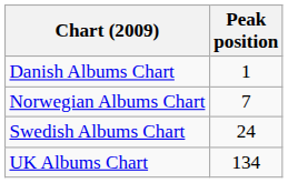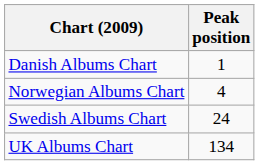Norwegian Albums Chart | Peak position: 7 -> 4
